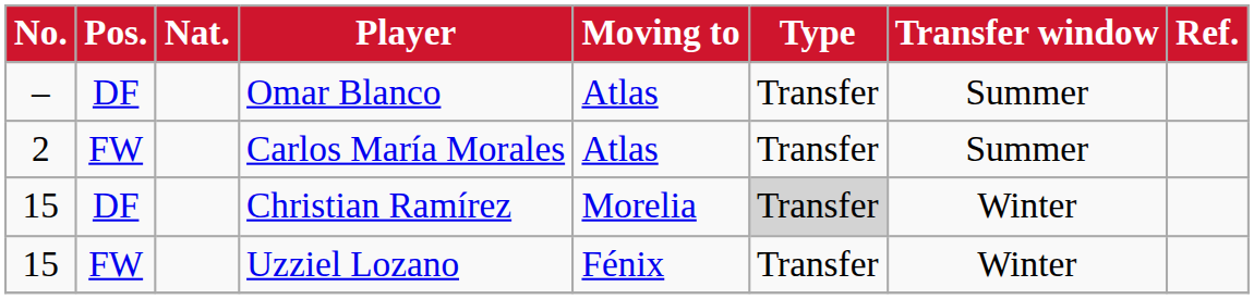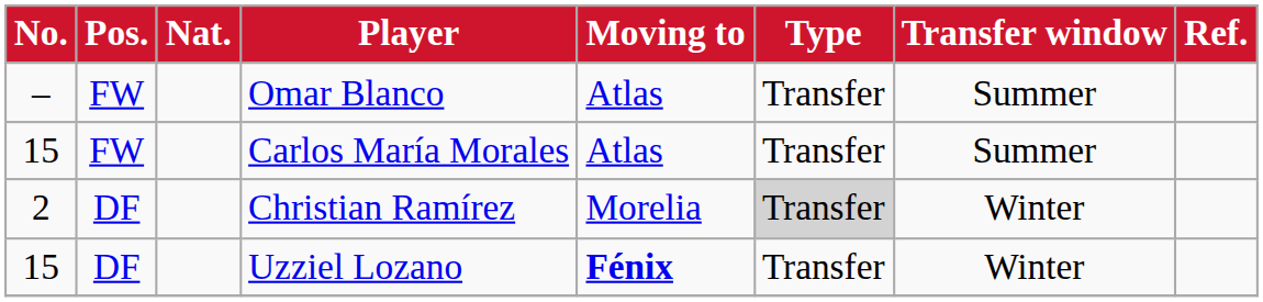Omar Blanco | Pos.: DF -> FW
Carlos María Morales | No.: 2 -> 15
Christian Ramírez | No.: 15 -> 2
Uzziel Lozano | Pos.: FW -> DF
Uzziel Lozano | Moving to: normal -> bold
